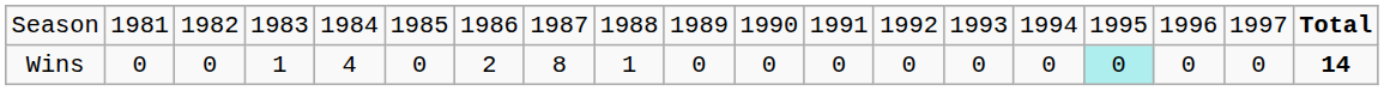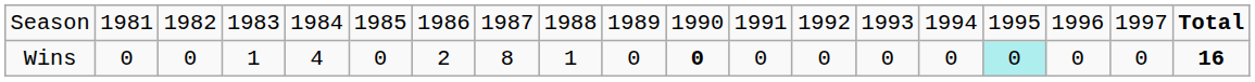Wins | column 11: normal -> bold
Wins | column 19: 14 -> 16
